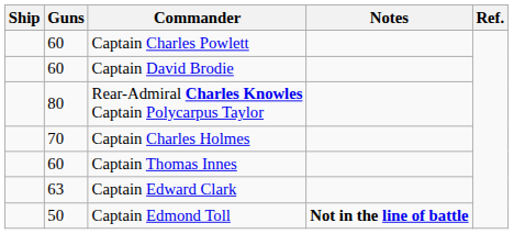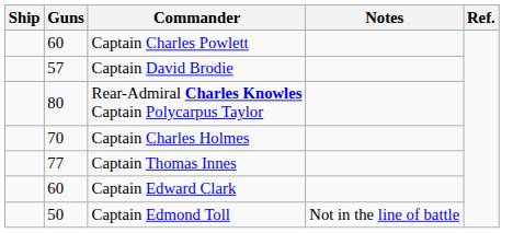Captain David Brodie | Guns: 60 -> 57
Captain Thomas Innes | Guns: 60 -> 77
Captain Edward Clark | Guns: 63 -> 60
Captain Edmond Toll | Notes: bold -> normal
